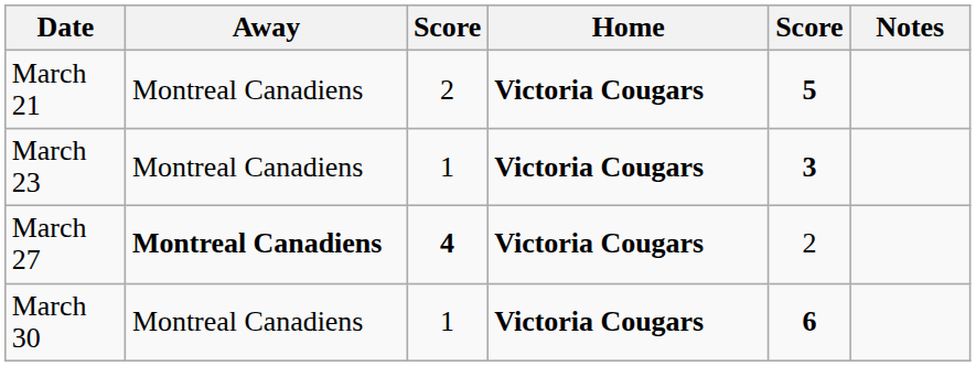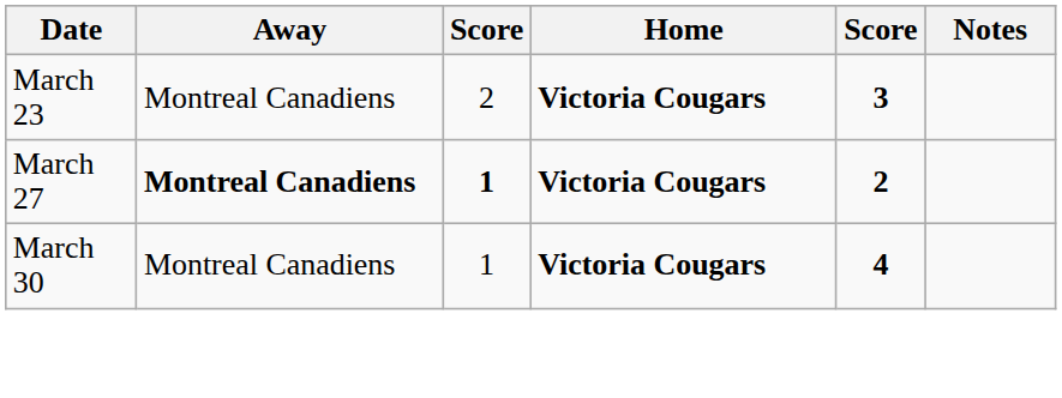- row: March 21 | Montreal Canadiens | 2 | Victoria Cougars | 5
March 23 | column 3: 1 -> 2
March 27 | column 3: 4 -> 1
March 27 | column 5: normal -> bold
March 30 | column 5: 6 -> 4
